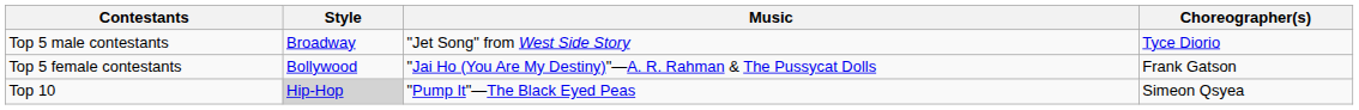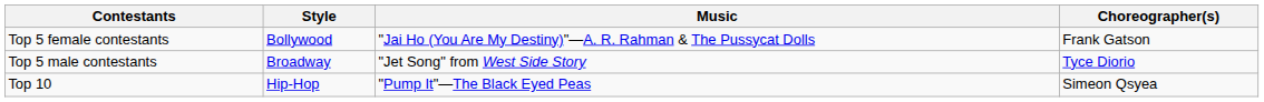rows swapped: Top 5 female contestants <-> Top 5 male contestants
Top 10 | Style: lightgrey background -> no background
